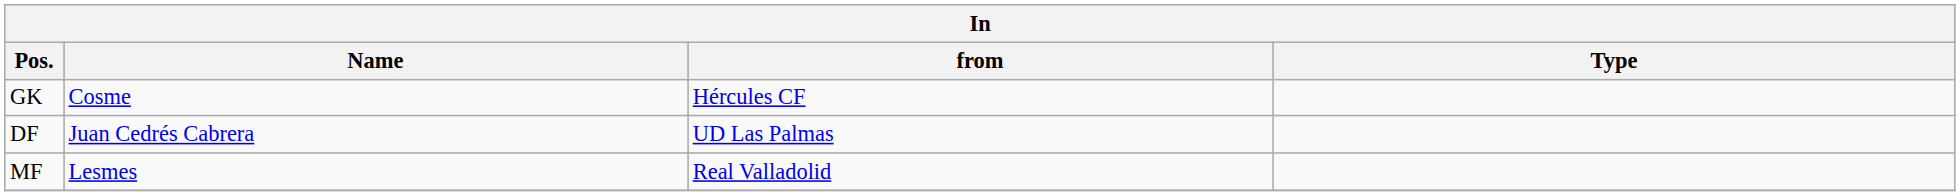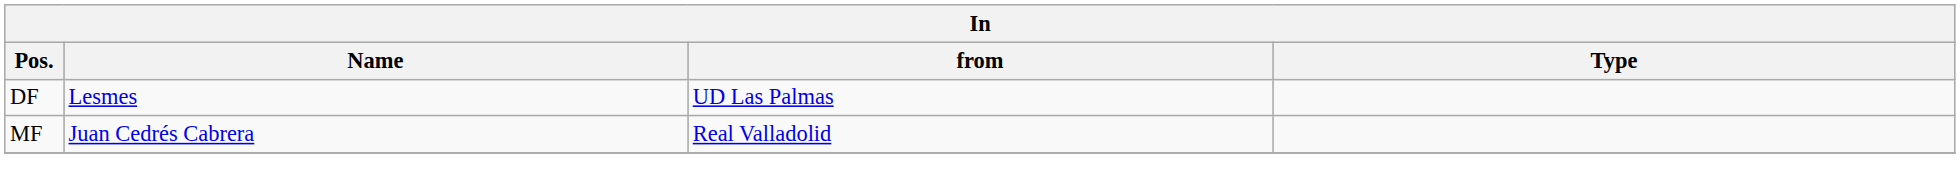- row: GK | Cosme | Hércules CF
DF | Name: Juan Cedrés Cabrera -> Lesmes
MF | Name: Lesmes -> Juan Cedrés Cabrera
